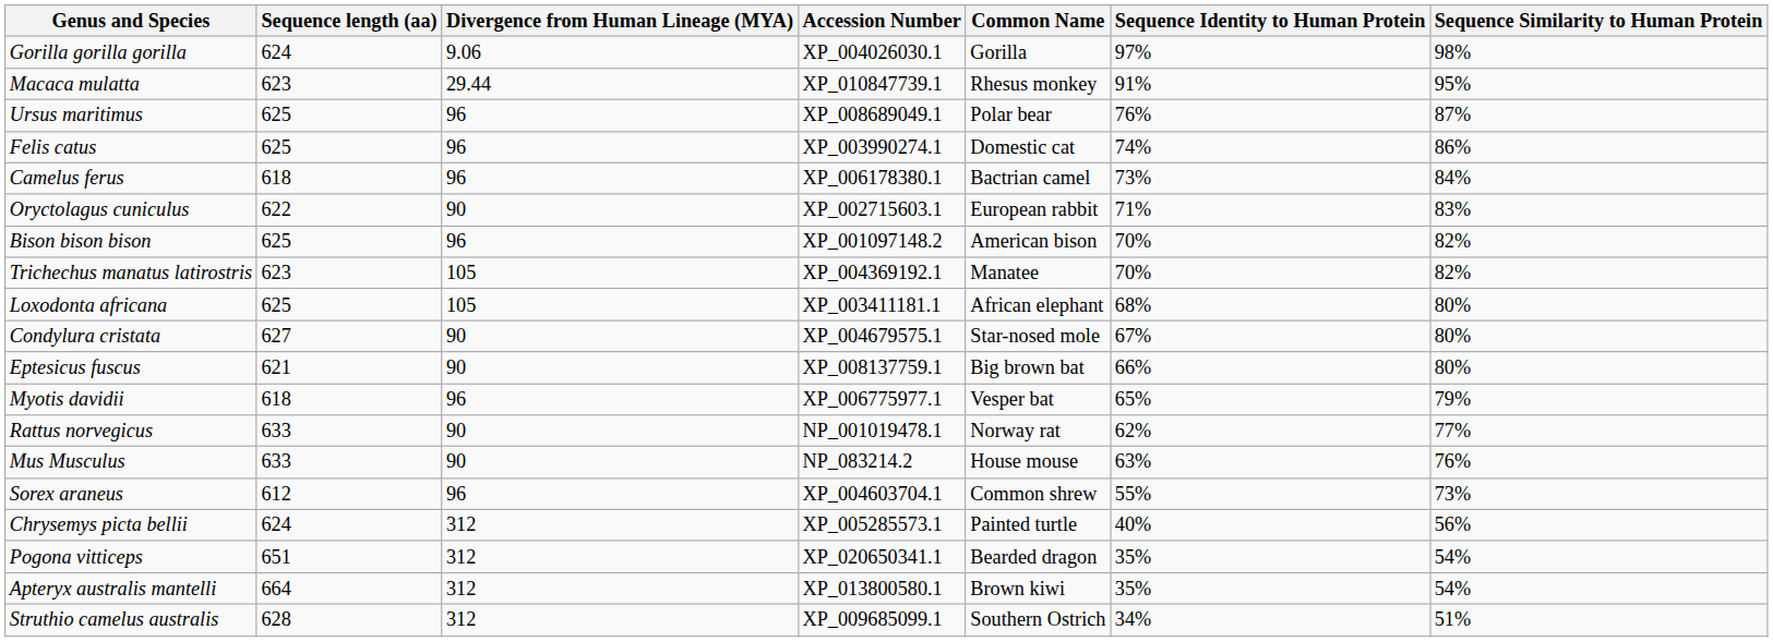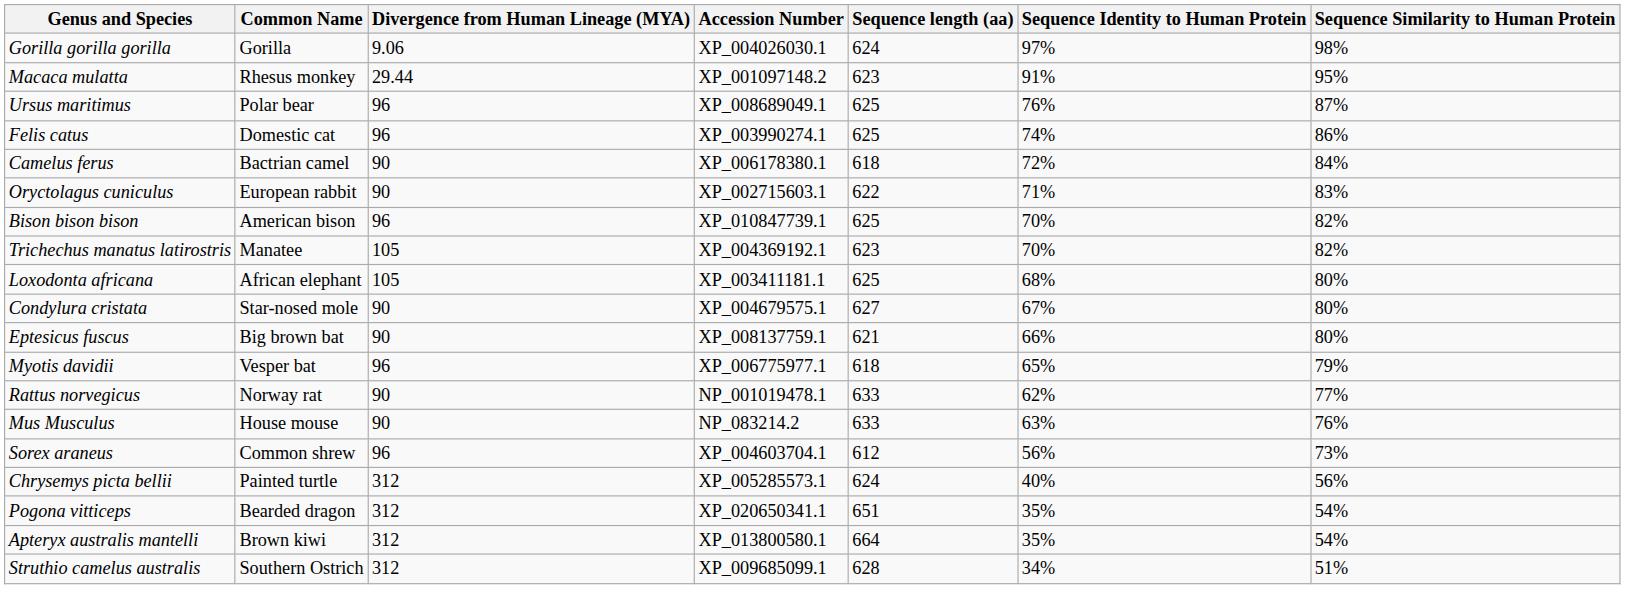columns swapped: Common Name <-> Sequence length (aa)
Macaca mulatta | Accession Number: XP_010847739.1 -> XP_001097148.2
Camelus ferus | Divergence from Human Lineage (MYA): 96 -> 90
Camelus ferus | Sequence Identity to Human Protein: 73% -> 72%
Bison bison bison | Accession Number: XP_001097148.2 -> XP_010847739.1
Sorex araneus | Sequence Identity to Human Protein: 55% -> 56%
